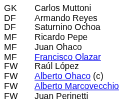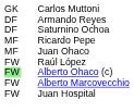- row: MF | Francisco Olazar
Alberto Ohaco (c) | column 1: no background -> lightgreen background
+ row: FW | Juan Hospital
- row: FW | Juan Perinetti
